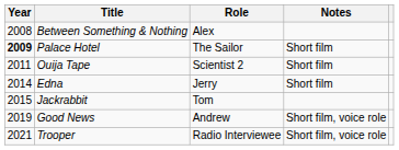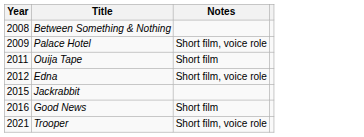- column: Role | Alex | The Sailor | Scientist 2 | Jerry | Tom | Andrew | Radio Interviewee
Palace Hotel | Year: bold -> normal
Palace Hotel | Notes: Short film -> Short film, voice role
Edna | Year: 2014 -> 2012
Edna | Notes: Short film -> Short film, voice role
Good News | Year: 2019 -> 2016
Good News | Notes: Short film, voice role -> Short film
